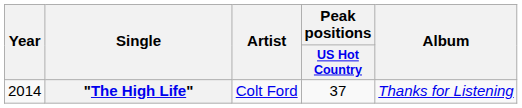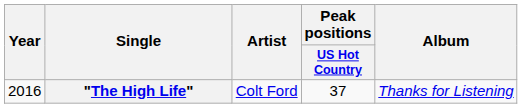"The High Life" | Year: 2014 -> 2016
